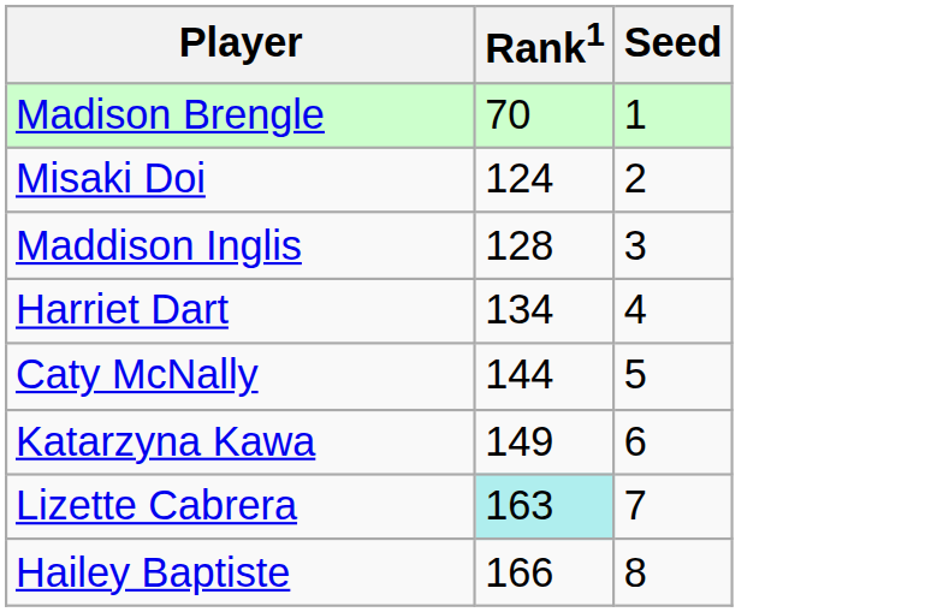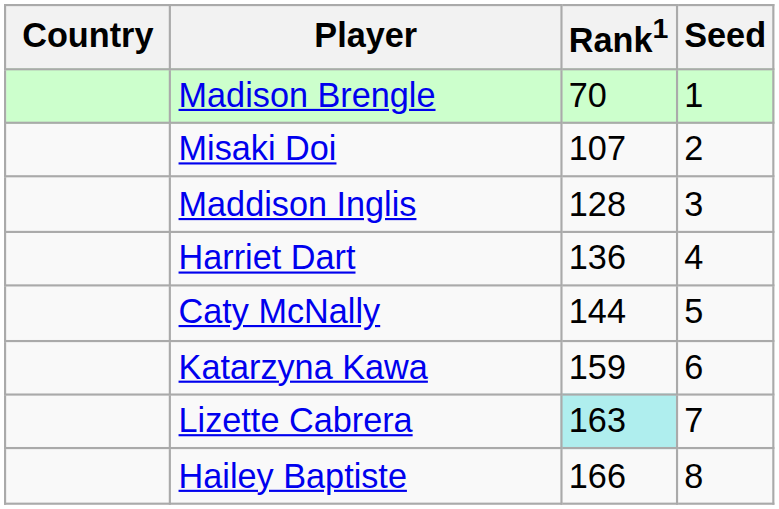+ column: Country
Misaki Doi | Rank1: 124 -> 107
Harriet Dart | Rank1: 134 -> 136
Katarzyna Kawa | Rank1: 149 -> 159
